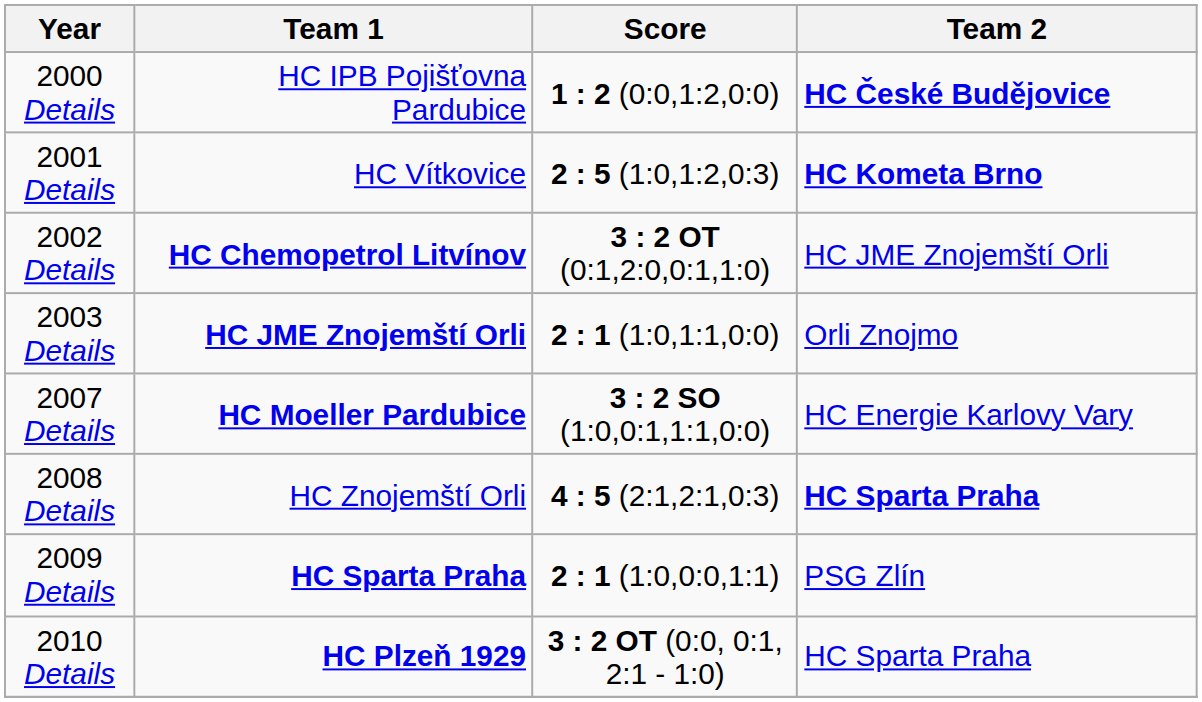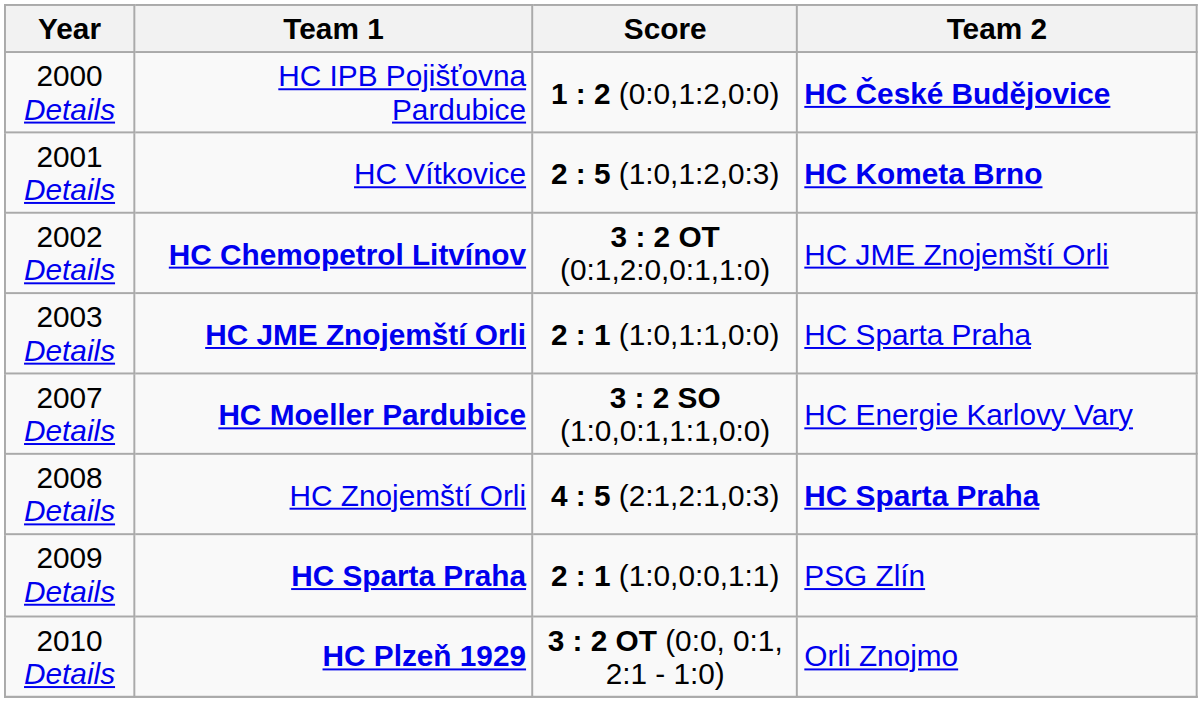2003 Details | Team 2: Orli Znojmo -> HC Sparta Praha
2010 Details | Team 2: HC Sparta Praha -> Orli Znojmo
